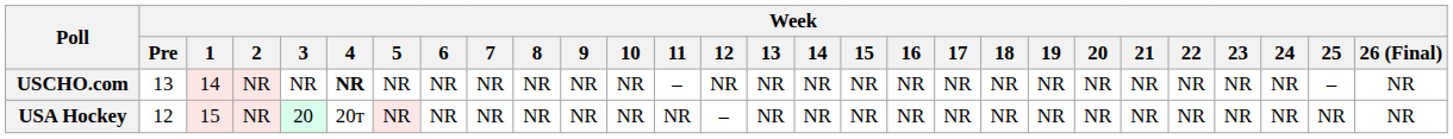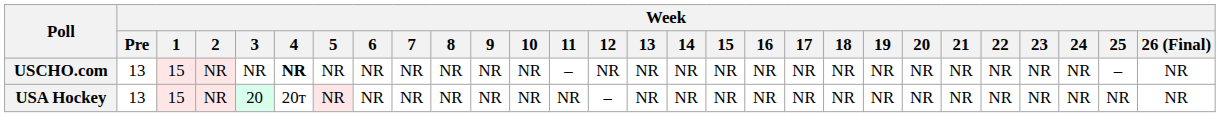USCHO.com | Week / 1: 14 -> 15
USA Hockey | Week / Pre: 12 -> 13
